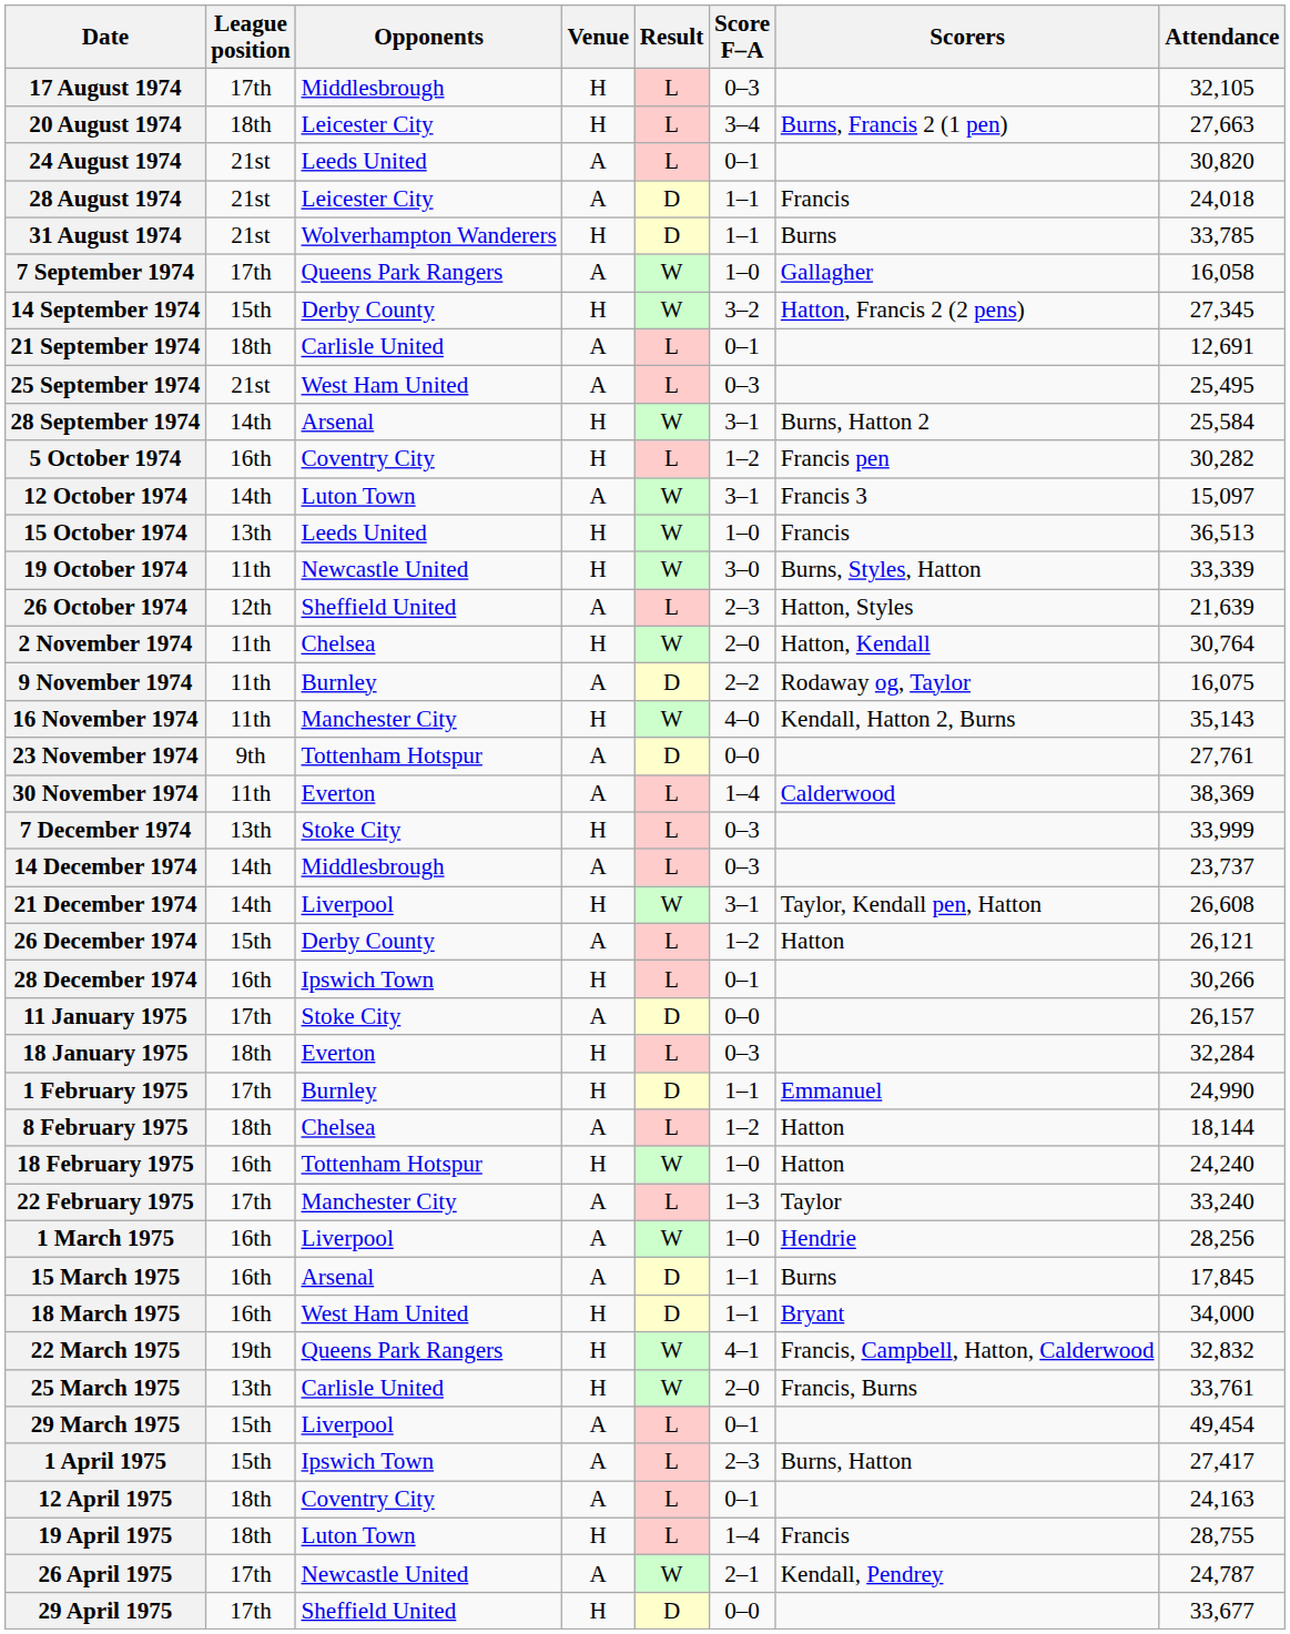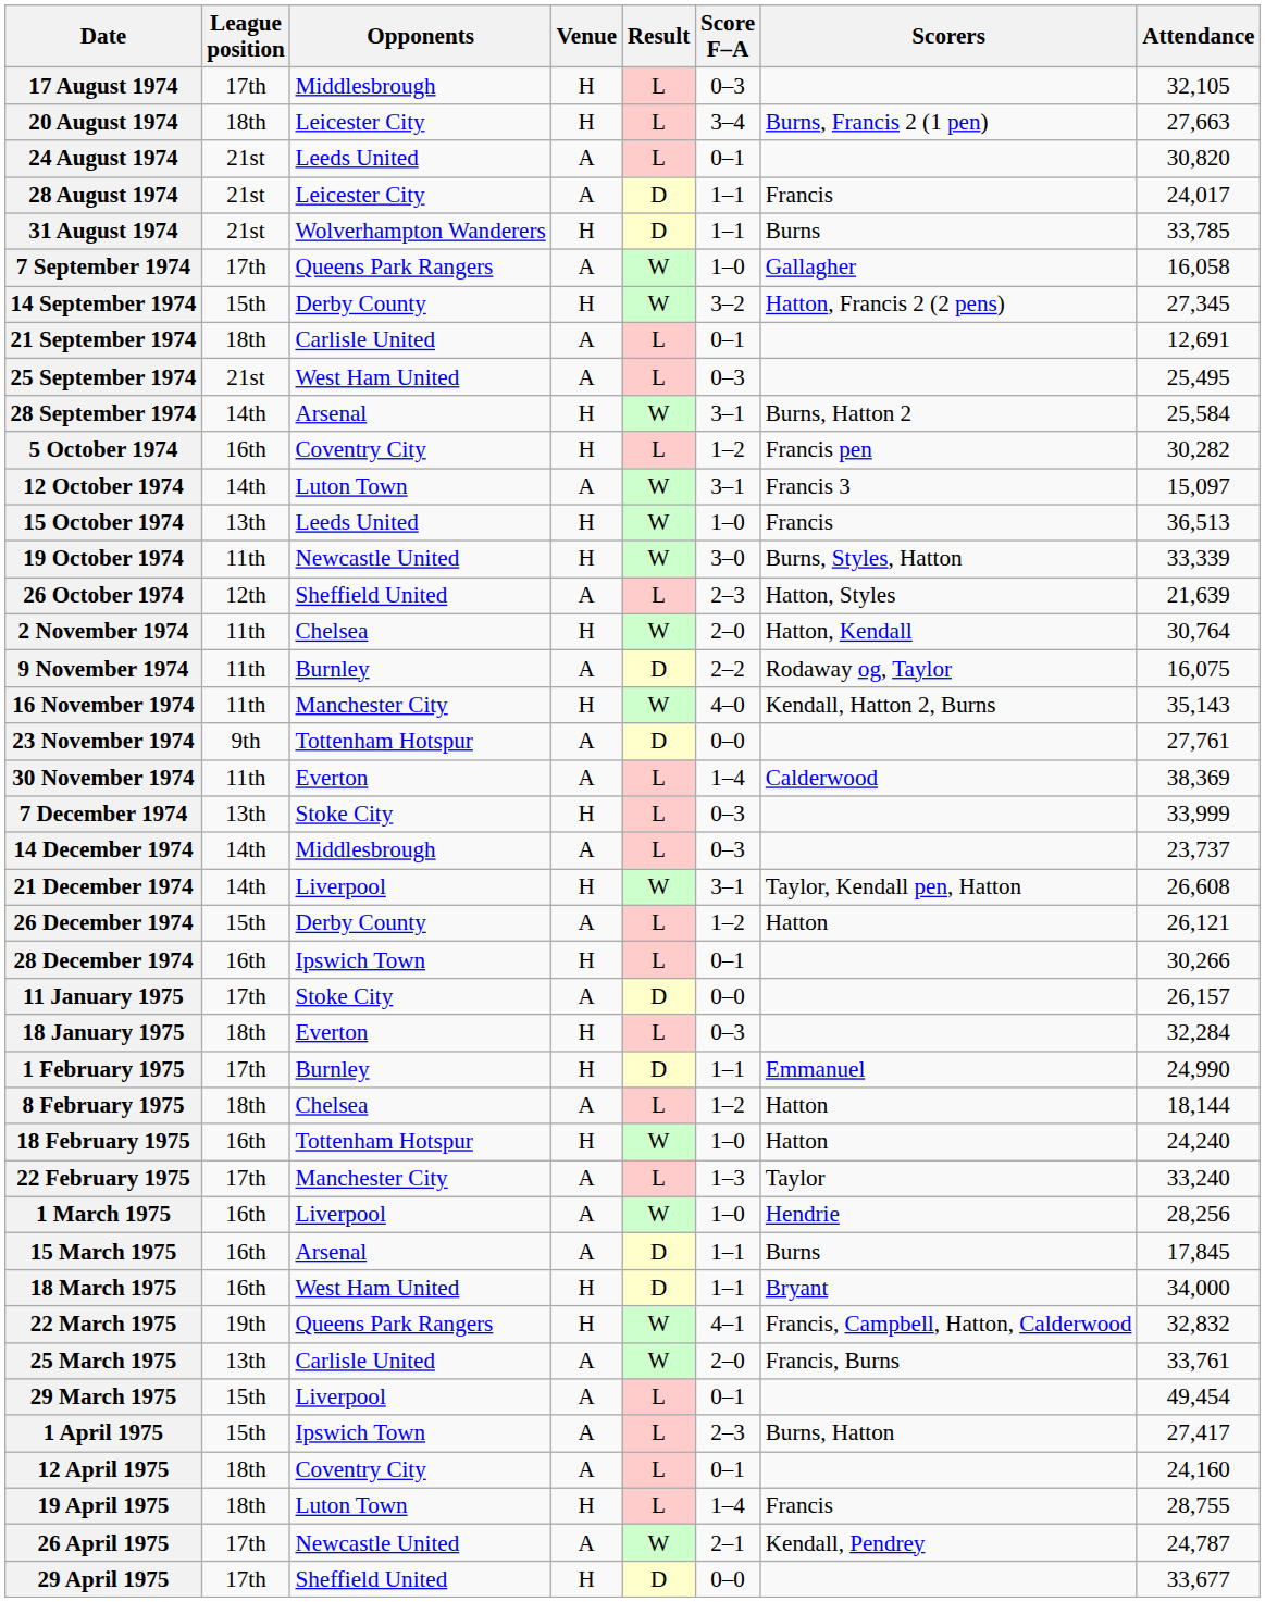28 August 1974 | Attendance: 24,018 -> 24,017
25 March 1975 | Venue: H -> A
12 April 1975 | Attendance: 24,163 -> 24,160
